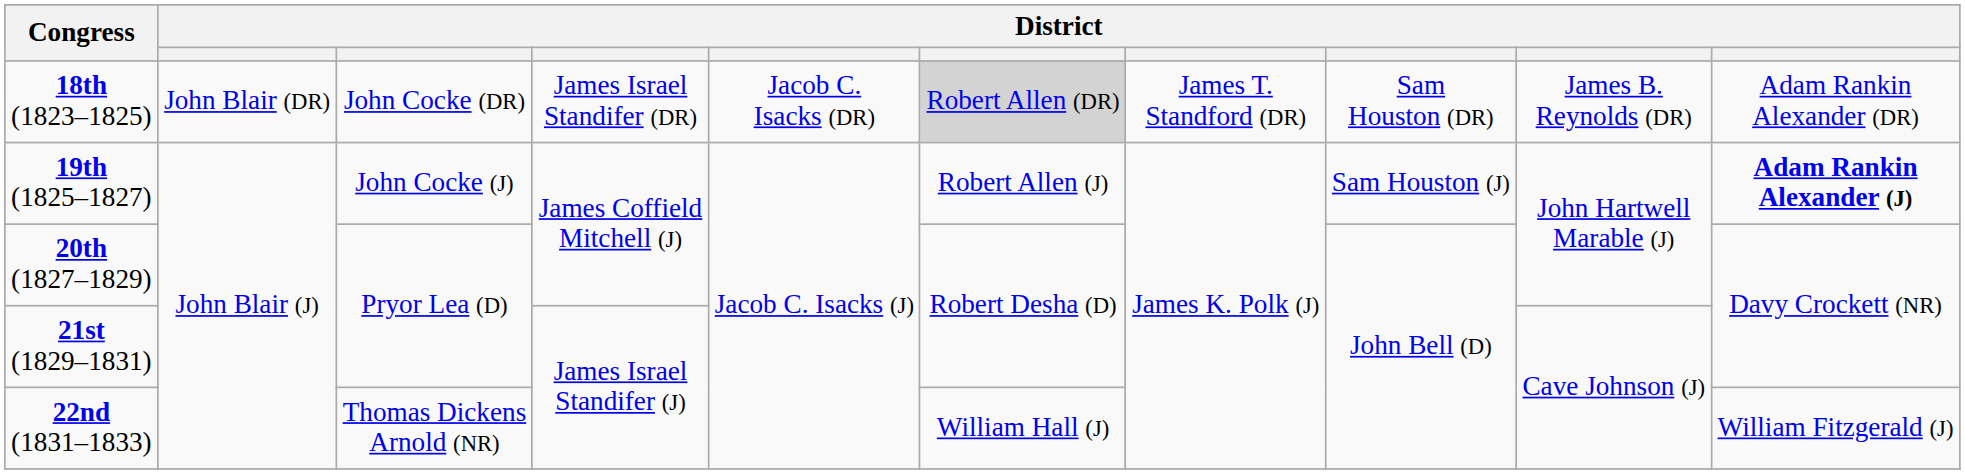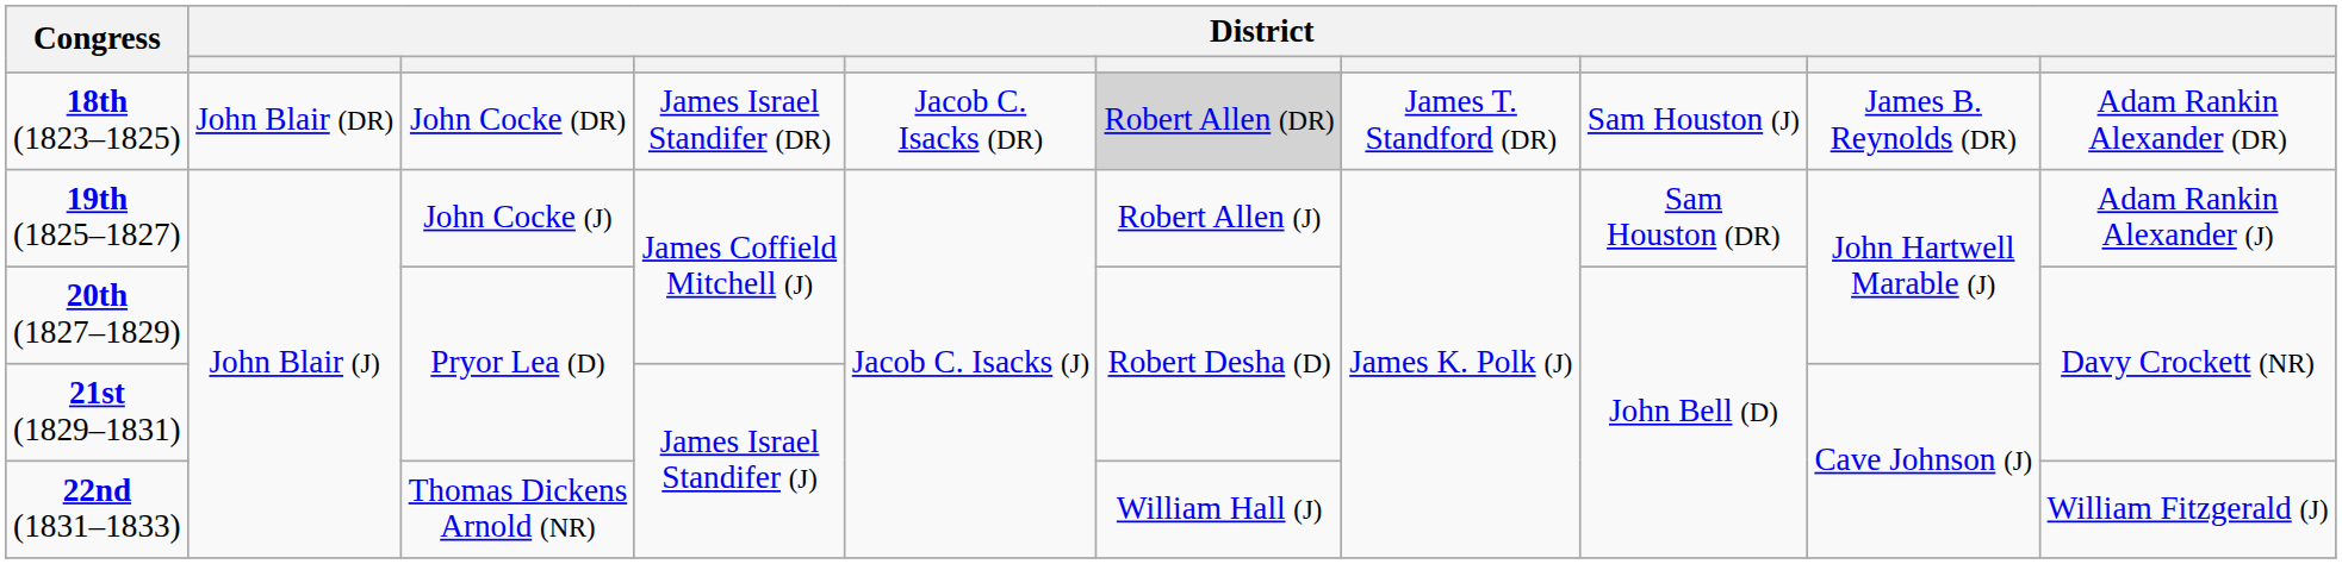18th (1823–1825) | column 8: Sam Houston (DR) -> Sam Houston (J)
19th (1825–1827) | column 8: Sam Houston (J) -> Sam Houston (DR)
19th (1825–1827) | column 10: bold -> normal
